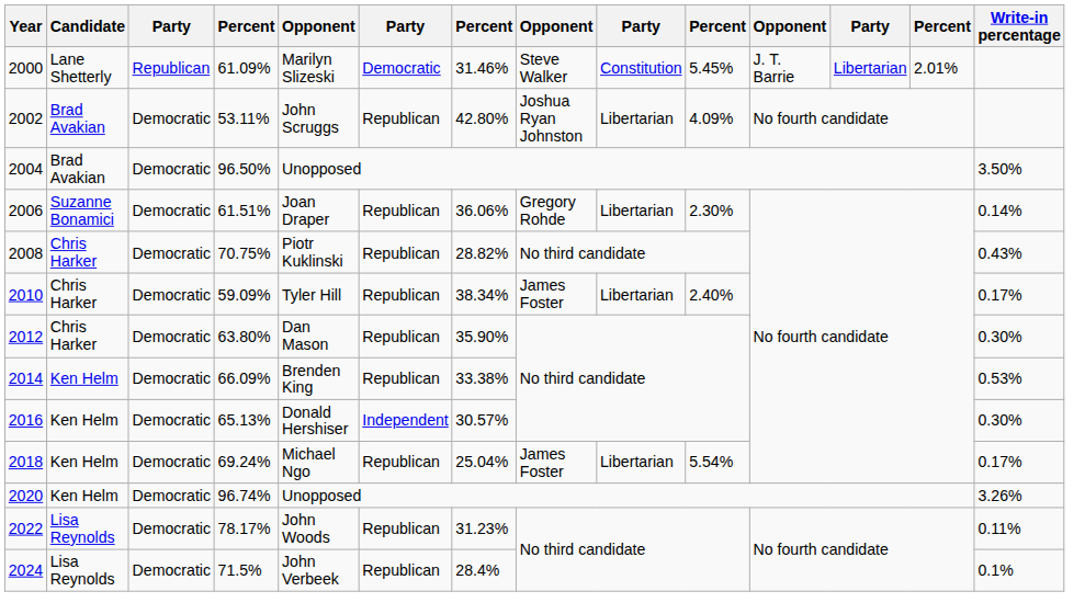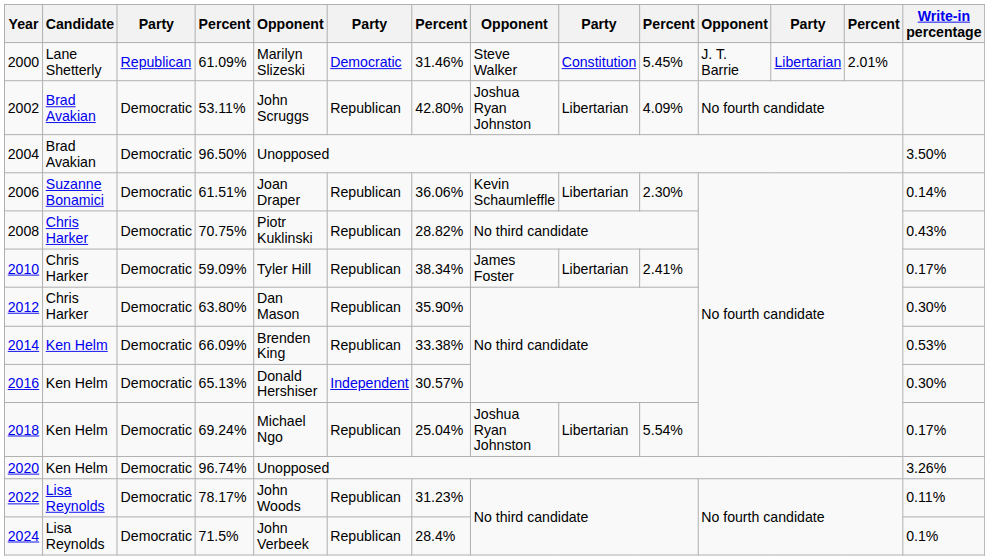2006 | column 8: Gregory Rohde -> Kevin Schaumleffle
2010 | column 10: 2.40% -> 2.41%
2018 | column 8: James Foster -> Joshua Ryan Johnston
